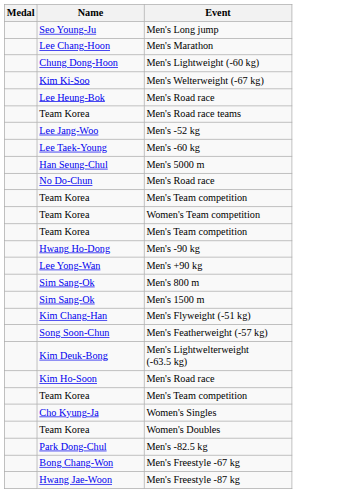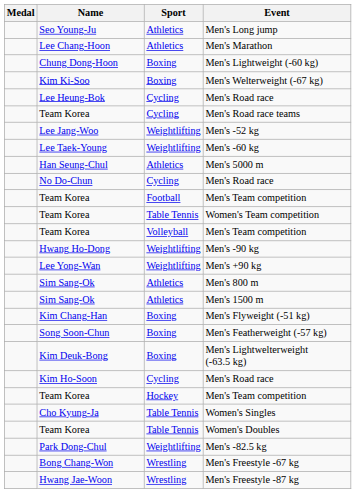+ column: Sport | Athletics | Athletics | Boxing | Boxing | Cycling | Cycling | Weightlifting | Weightlifting | Athletics | Cycling | Football | Table Tennis | Volleyball | Weightlifting | Weightlifting | Athletics | Athletics | Boxing | Boxing | Boxing | Cycling | Hockey | Table Tennis | Table Tennis | Weightlifting | Wrestling | Wrestling
